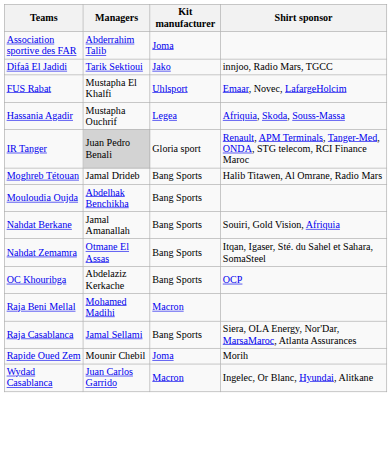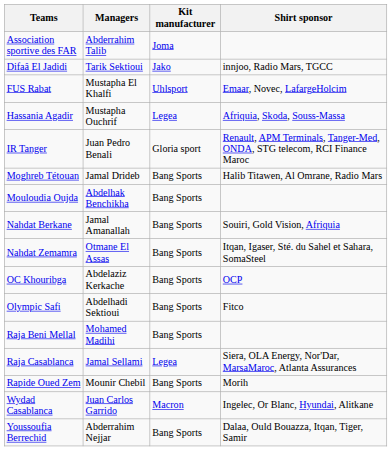IR Tanger | Managers: lightgrey background -> no background
+ row: Olympic Safi | Abdelhadi Sektioui | Bang Sports | Fitco
Raja Beni Mellal | Kit manufacturer: Macron -> Bang Sports
Raja Casablanca | Kit manufacturer: Bang Sports -> Legea
Rapide Oued Zem | Kit manufacturer: Joma -> Bang Sports
+ row: Youssoufia Berrechid | Abderrahim Nejjar | Bang Sports | Dalaa, Ould Bouazza, Itqan, Tiger, Samir
